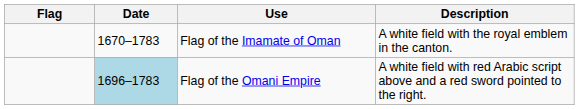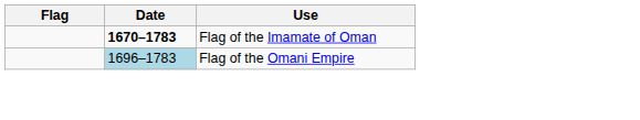- column: Description | A white field with the royal emblem in the canton. | A white field with red Arabic script above and a red sword pointed to the right.
Flag of the Imamate of Oman | Date: normal -> bold
